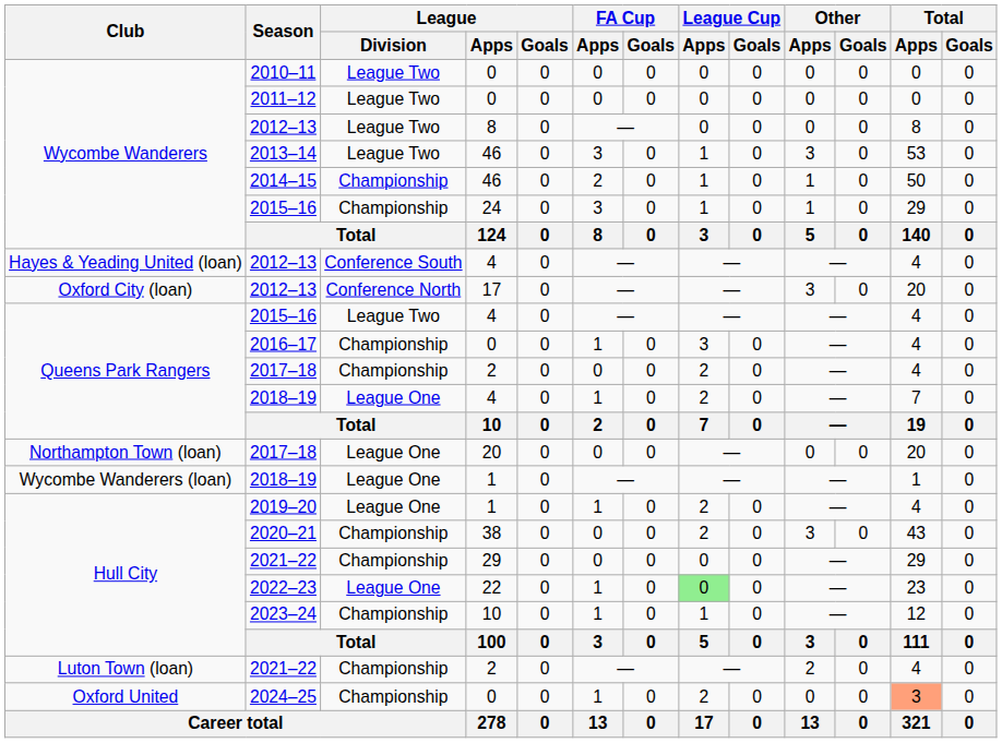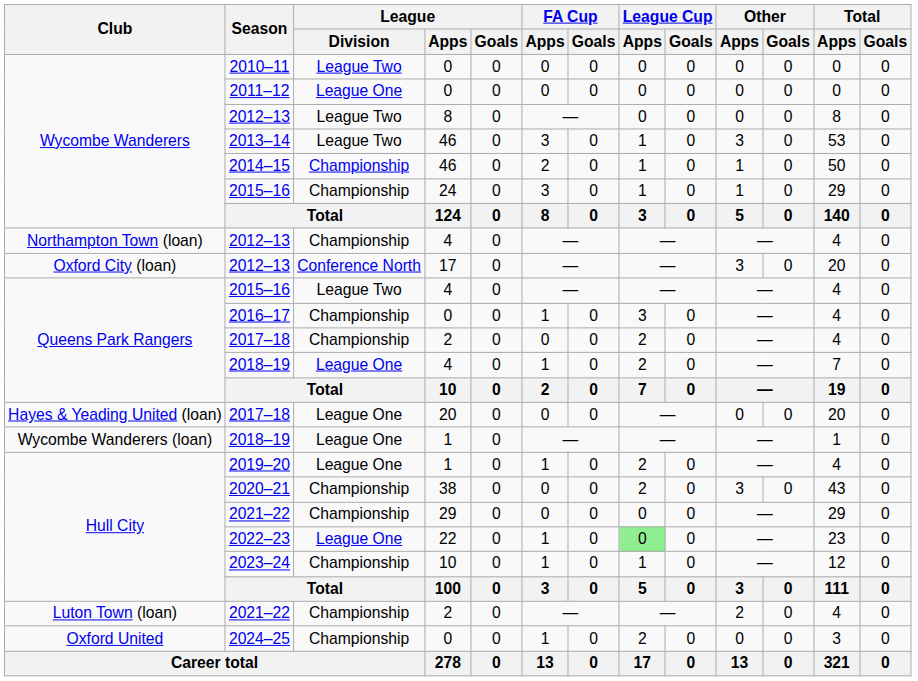2011–12 | League / Division: League Two -> League One
2012–13 / 4 | Club: Hayes & Yeading United (loan) -> Northampton Town (loan)
2012–13 / 4 | League / Division: Conference South -> Championship
2017–18 / 20 | Club: Northampton Town (loan) -> Hayes & Yeading United (loan)
2024–25 | Total / Apps: lightsalmon background -> no background
